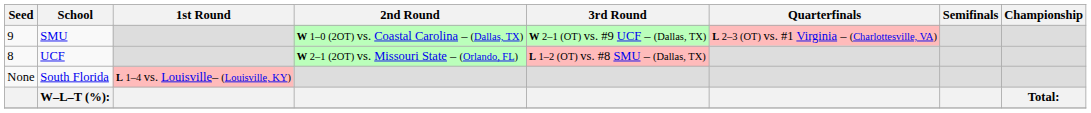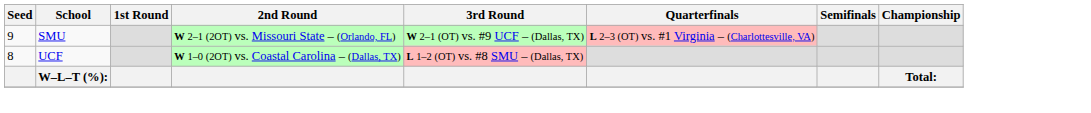SMU | 2nd Round: W 1–0 (2OT) vs. Coastal Carolina – (Dallas, TX) -> W 2–1 (2OT) vs. Missouri State – (Orlando, FL)
UCF | 2nd Round: W 2–1 (2OT) vs. Missouri State – (Orlando, FL) -> W 1–0 (2OT) vs. Coastal Carolina – (Dallas, TX)
- row: None | South Florida | L 1–4 vs. Louisville– (Louisville, KY)
